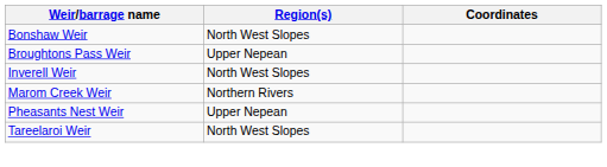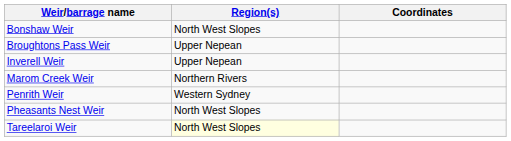Inverell Weir | Region(s): North West Slopes -> Upper Nepean
+ row: Penrith Weir | Western Sydney
Pheasants Nest Weir | Region(s): Upper Nepean -> North West Slopes
Tareelaroi Weir | Region(s): no background -> lightyellow background
